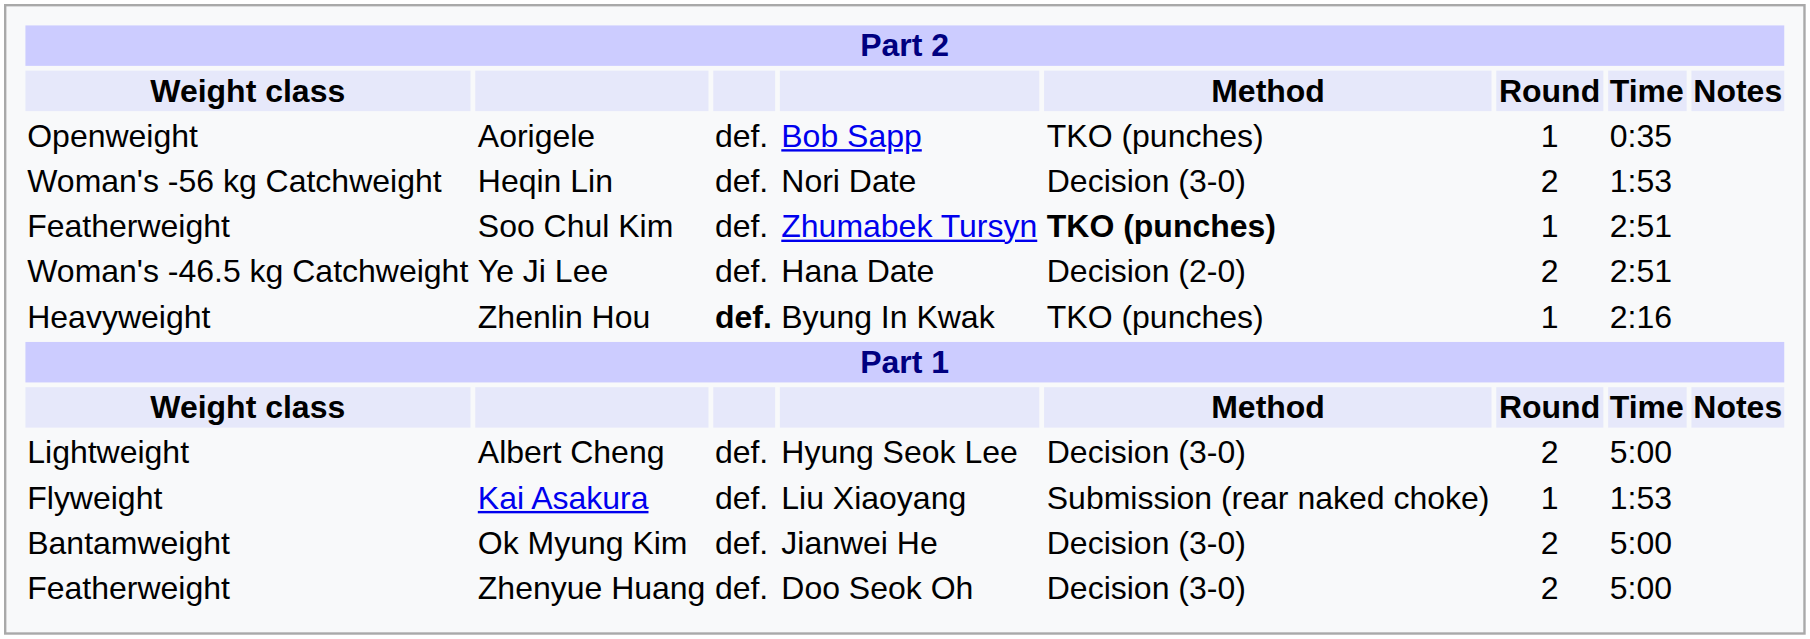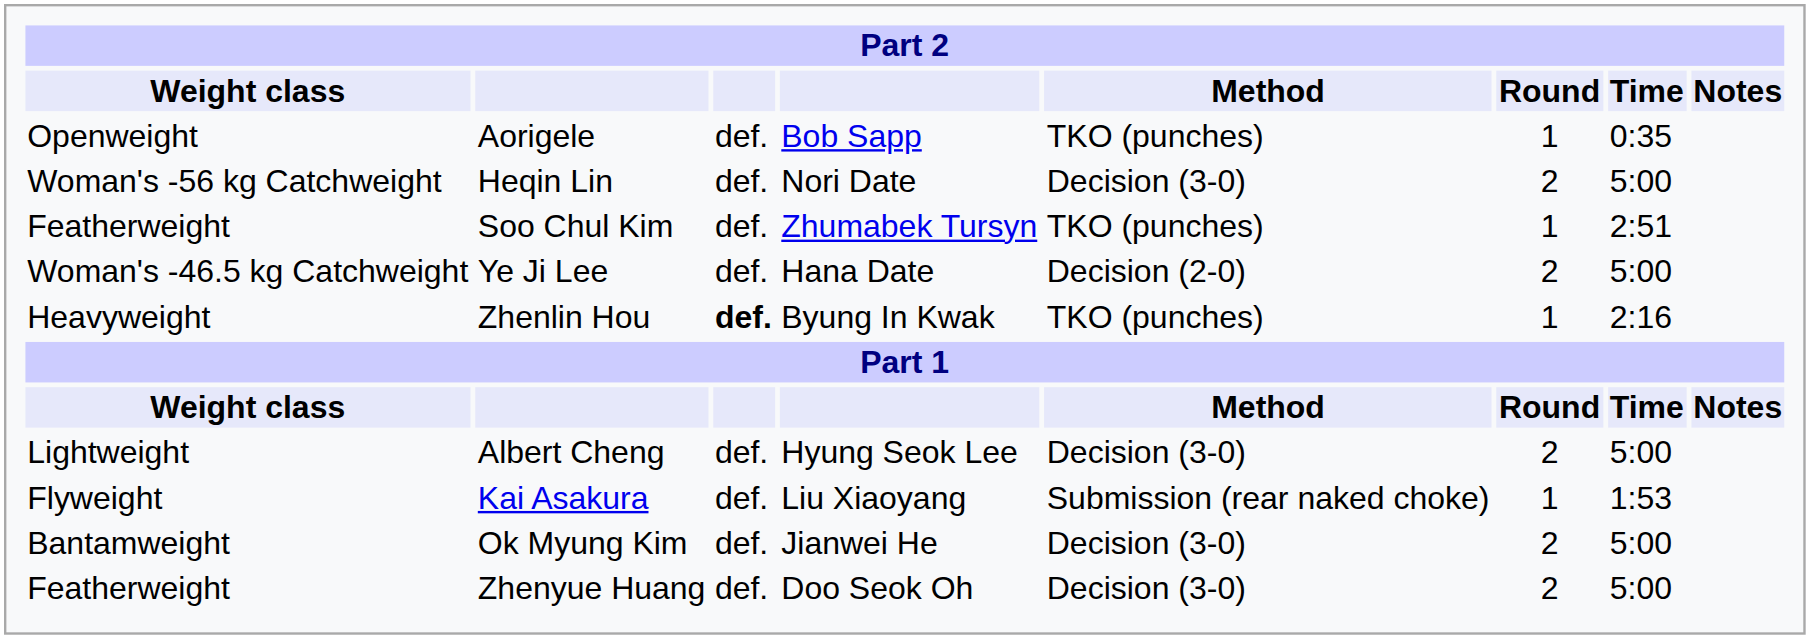Heqin Lin | Time: 1:53 -> 5:00
Soo Chul Kim | Method: bold -> normal
Ye Ji Lee | Time: 2:51 -> 5:00
